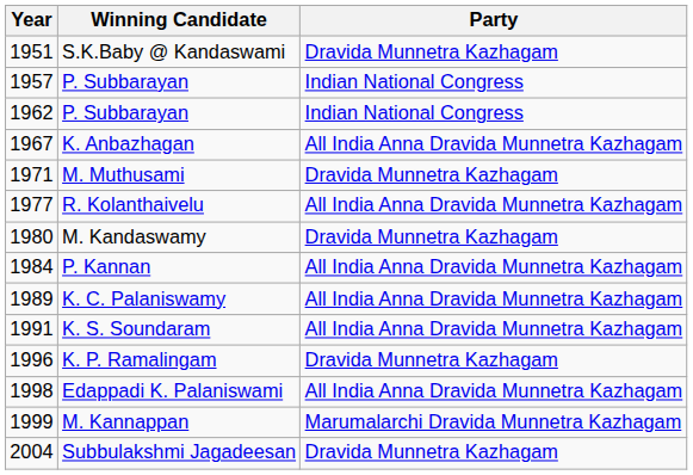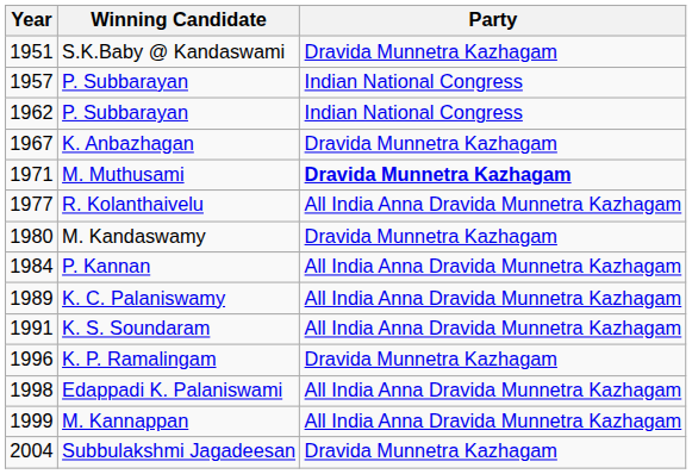K. Anbazhagan | Party: All India Anna Dravida Munnetra Kazhagam -> Dravida Munnetra Kazhagam
M. Muthusami | Party: normal -> bold
M. Kannappan | Party: Marumalarchi Dravida Munnetra Kazhagam -> All India Anna Dravida Munnetra Kazhagam
